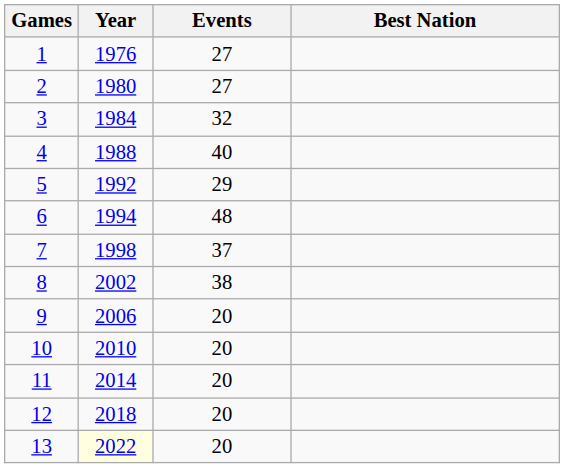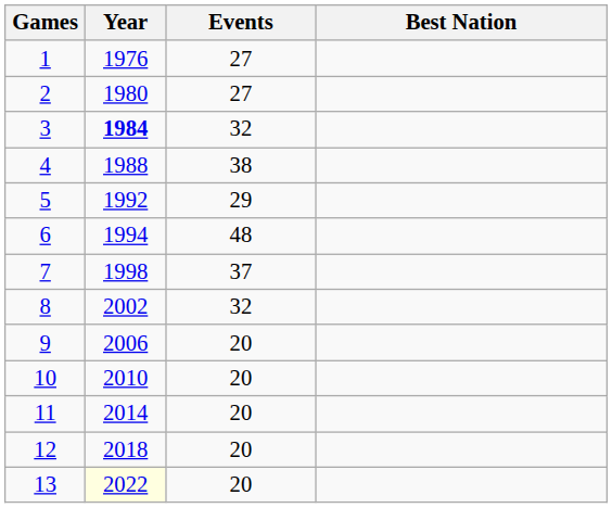3 | Year: normal -> bold
4 | Events: 40 -> 38
8 | Events: 38 -> 32
